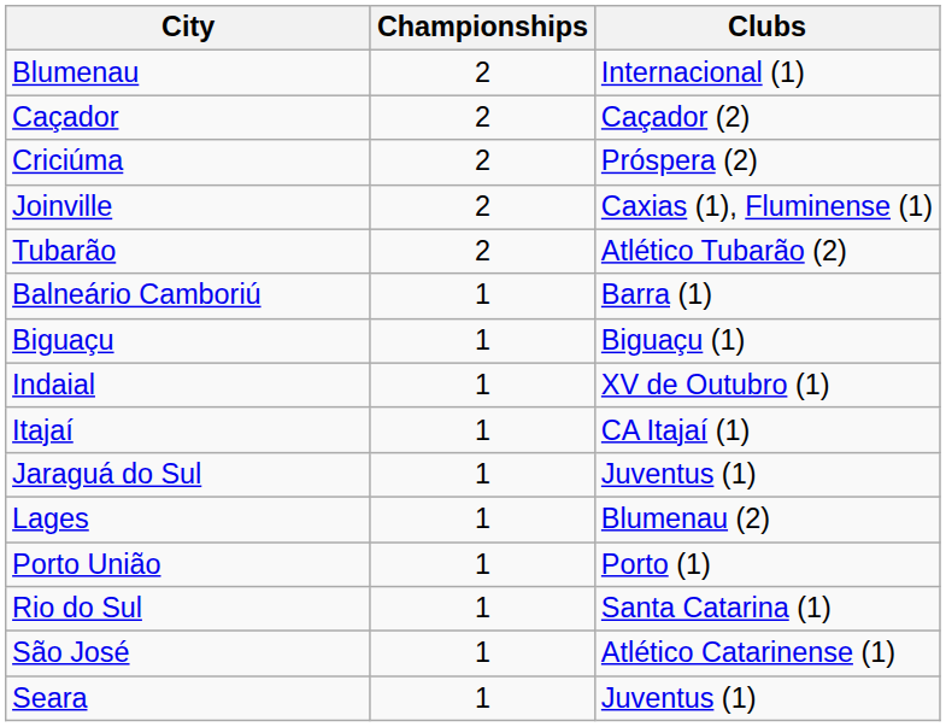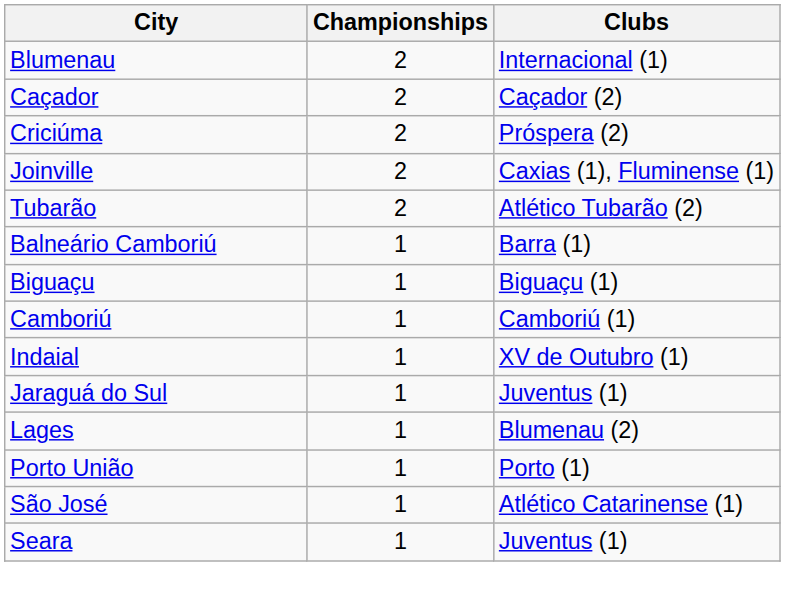+ row: Camboriú | 1 | Camboriú (1)
- row: Itajaí | 1 | CA Itajaí (1)
- row: Rio do Sul | 1 | Santa Catarina (1)
